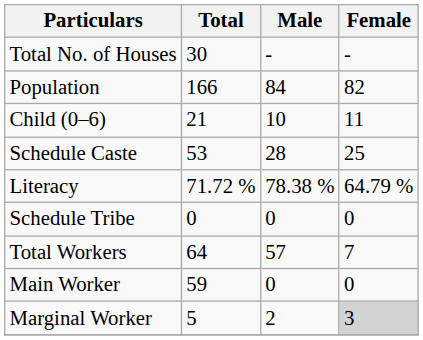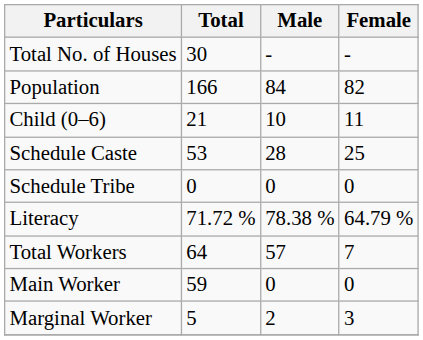rows swapped: Schedule Tribe <-> Literacy
Marginal Worker | Female: lightgrey background -> no background
